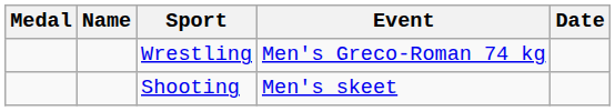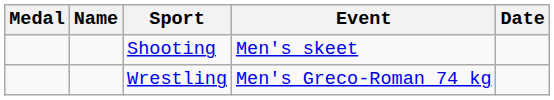rows swapped: Shooting <-> Wrestling
